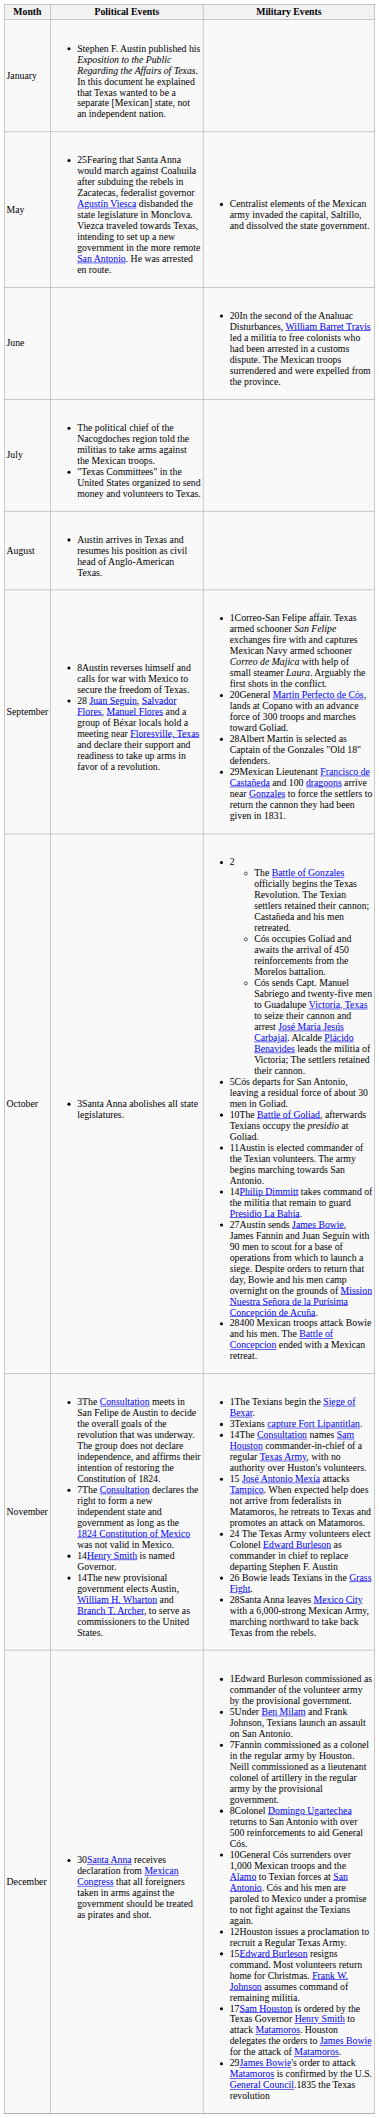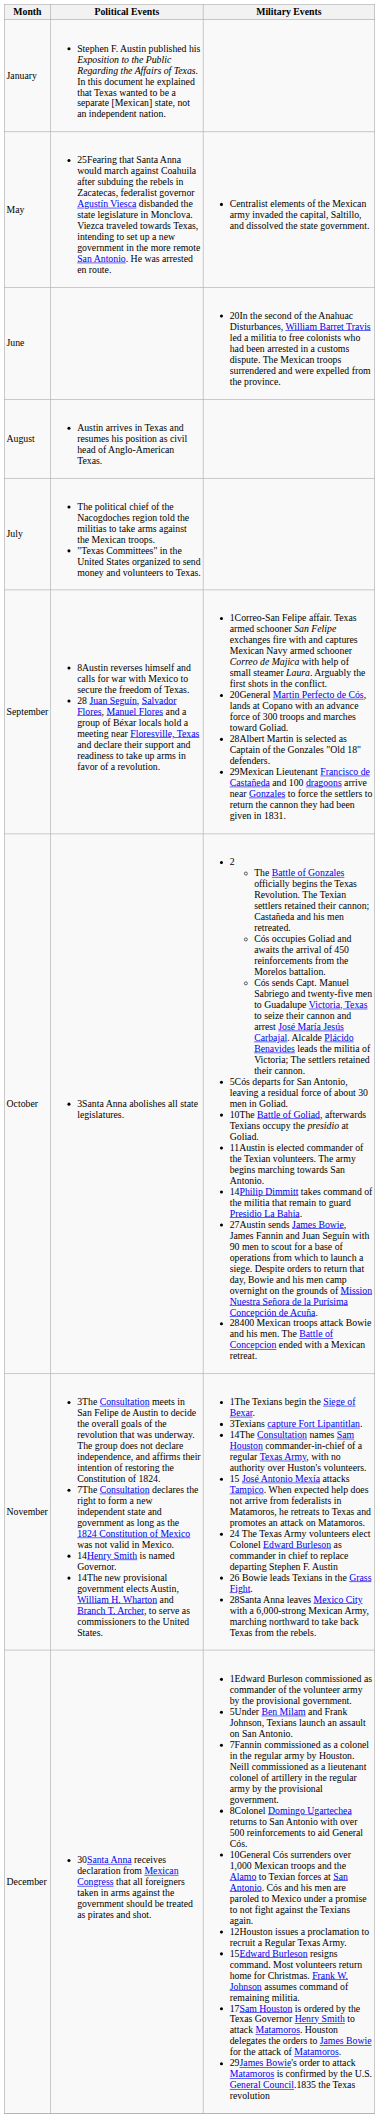rows swapped: July <-> August
